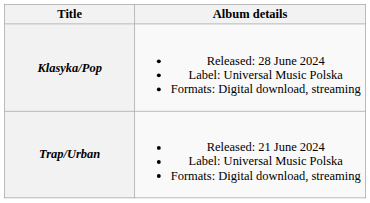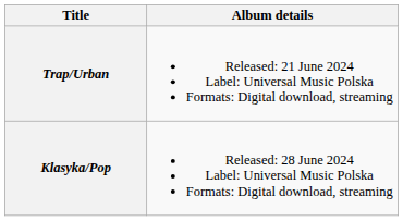rows swapped: Trap/Urban <-> Klasyka/Pop
